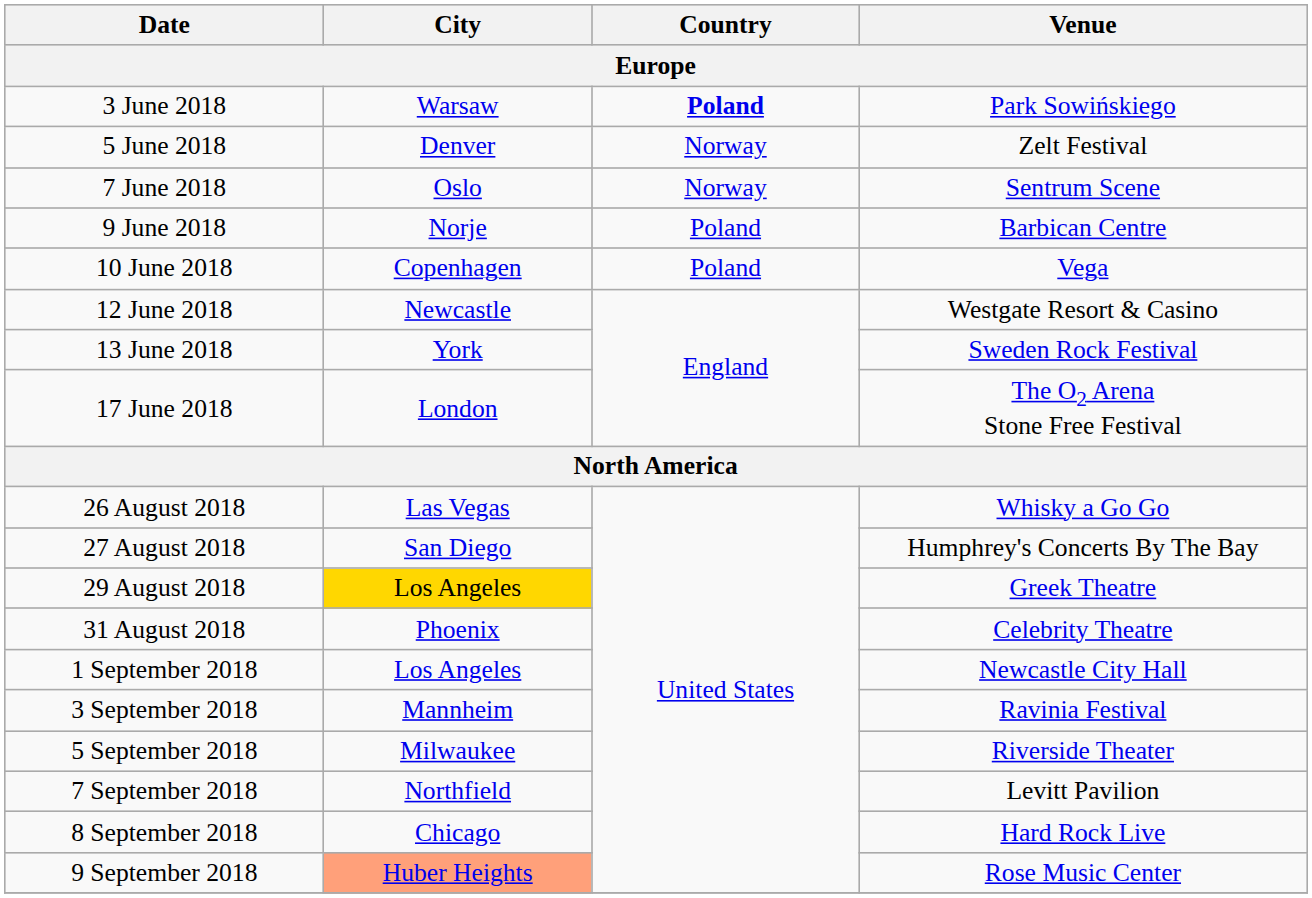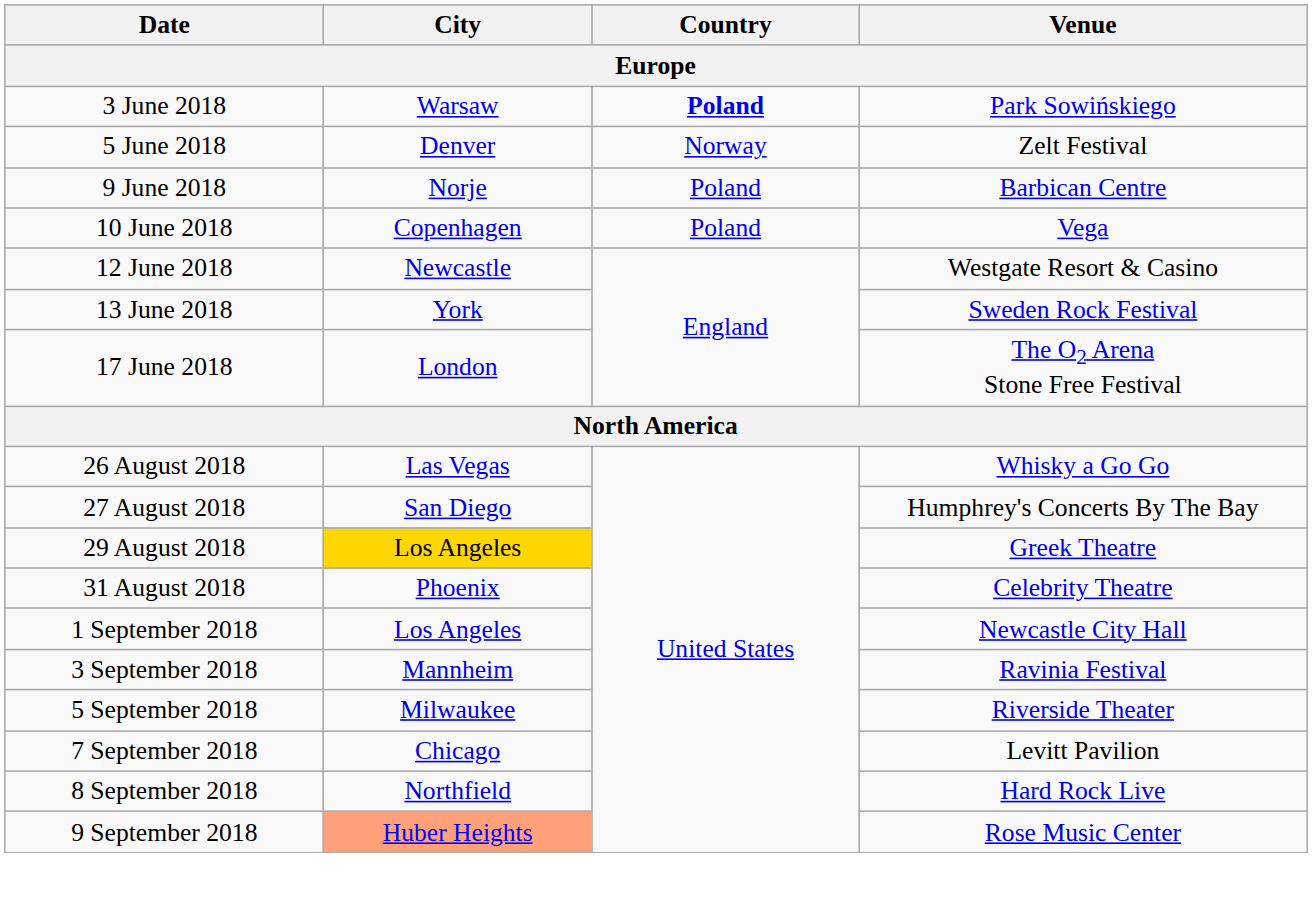- row: 7 June 2018 | Oslo | Norway | Sentrum Scene
7 September 2018 | City: Northfield -> Chicago
8 September 2018 | City: Chicago -> Northfield
